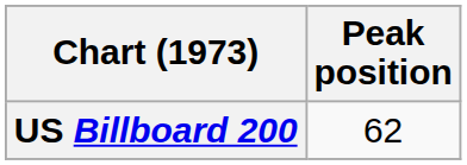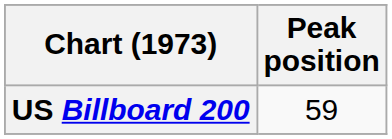US Billboard 200 | Peak position: 62 -> 59
